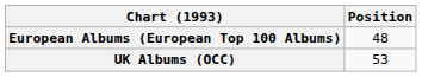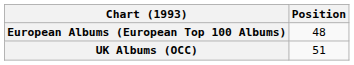UK Albums (OCC) | Position: 53 -> 51
